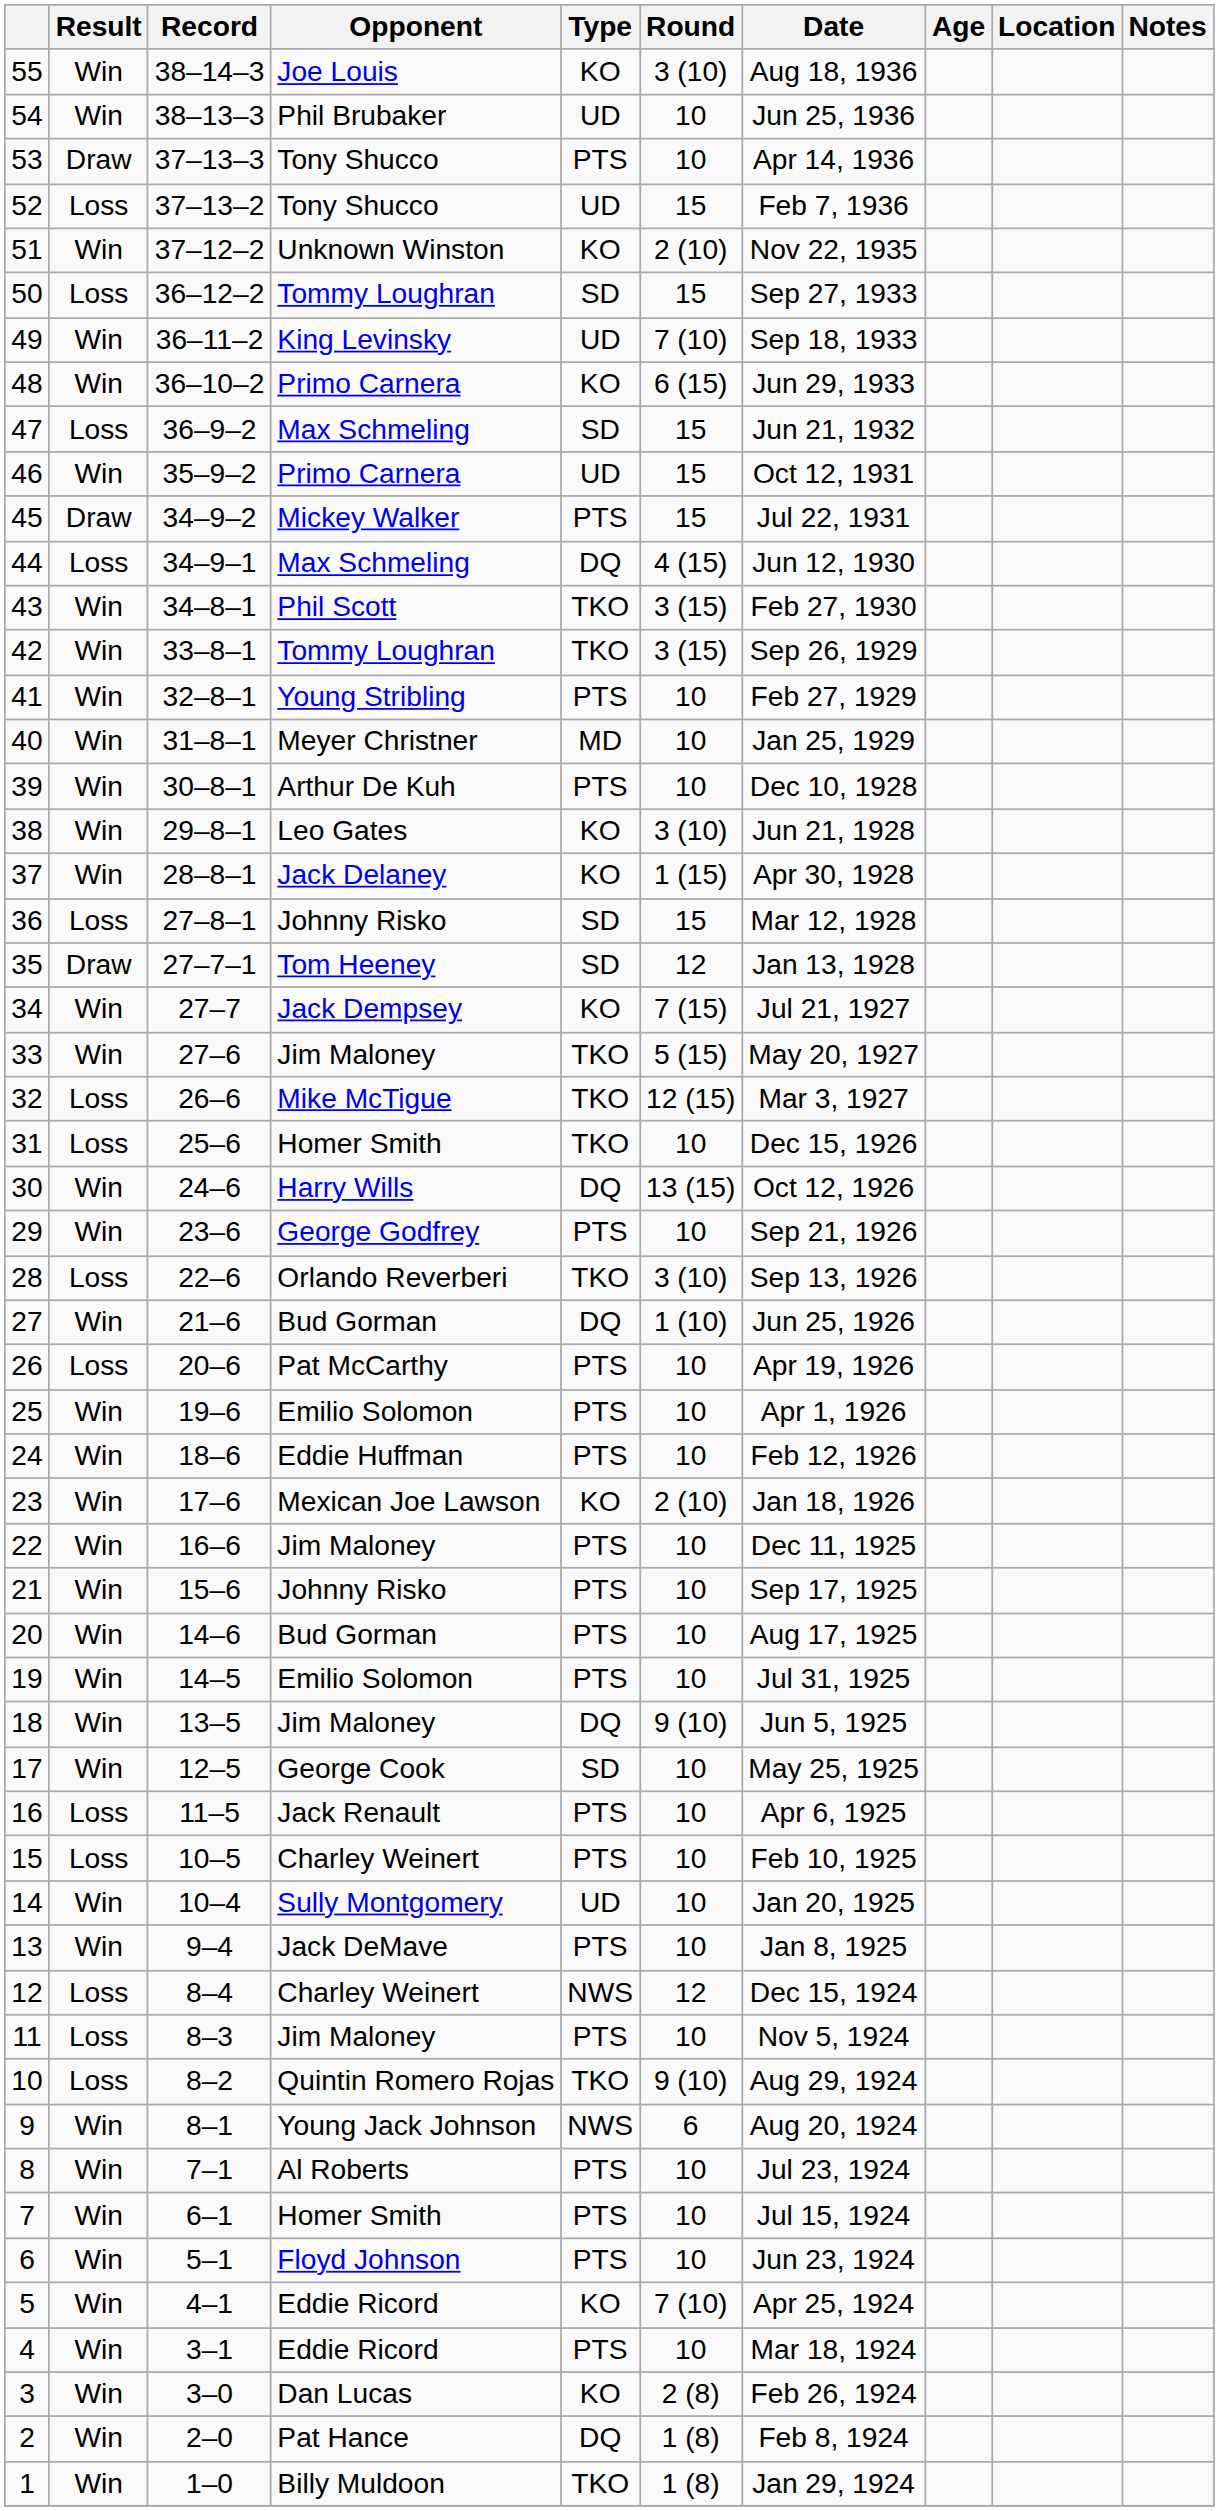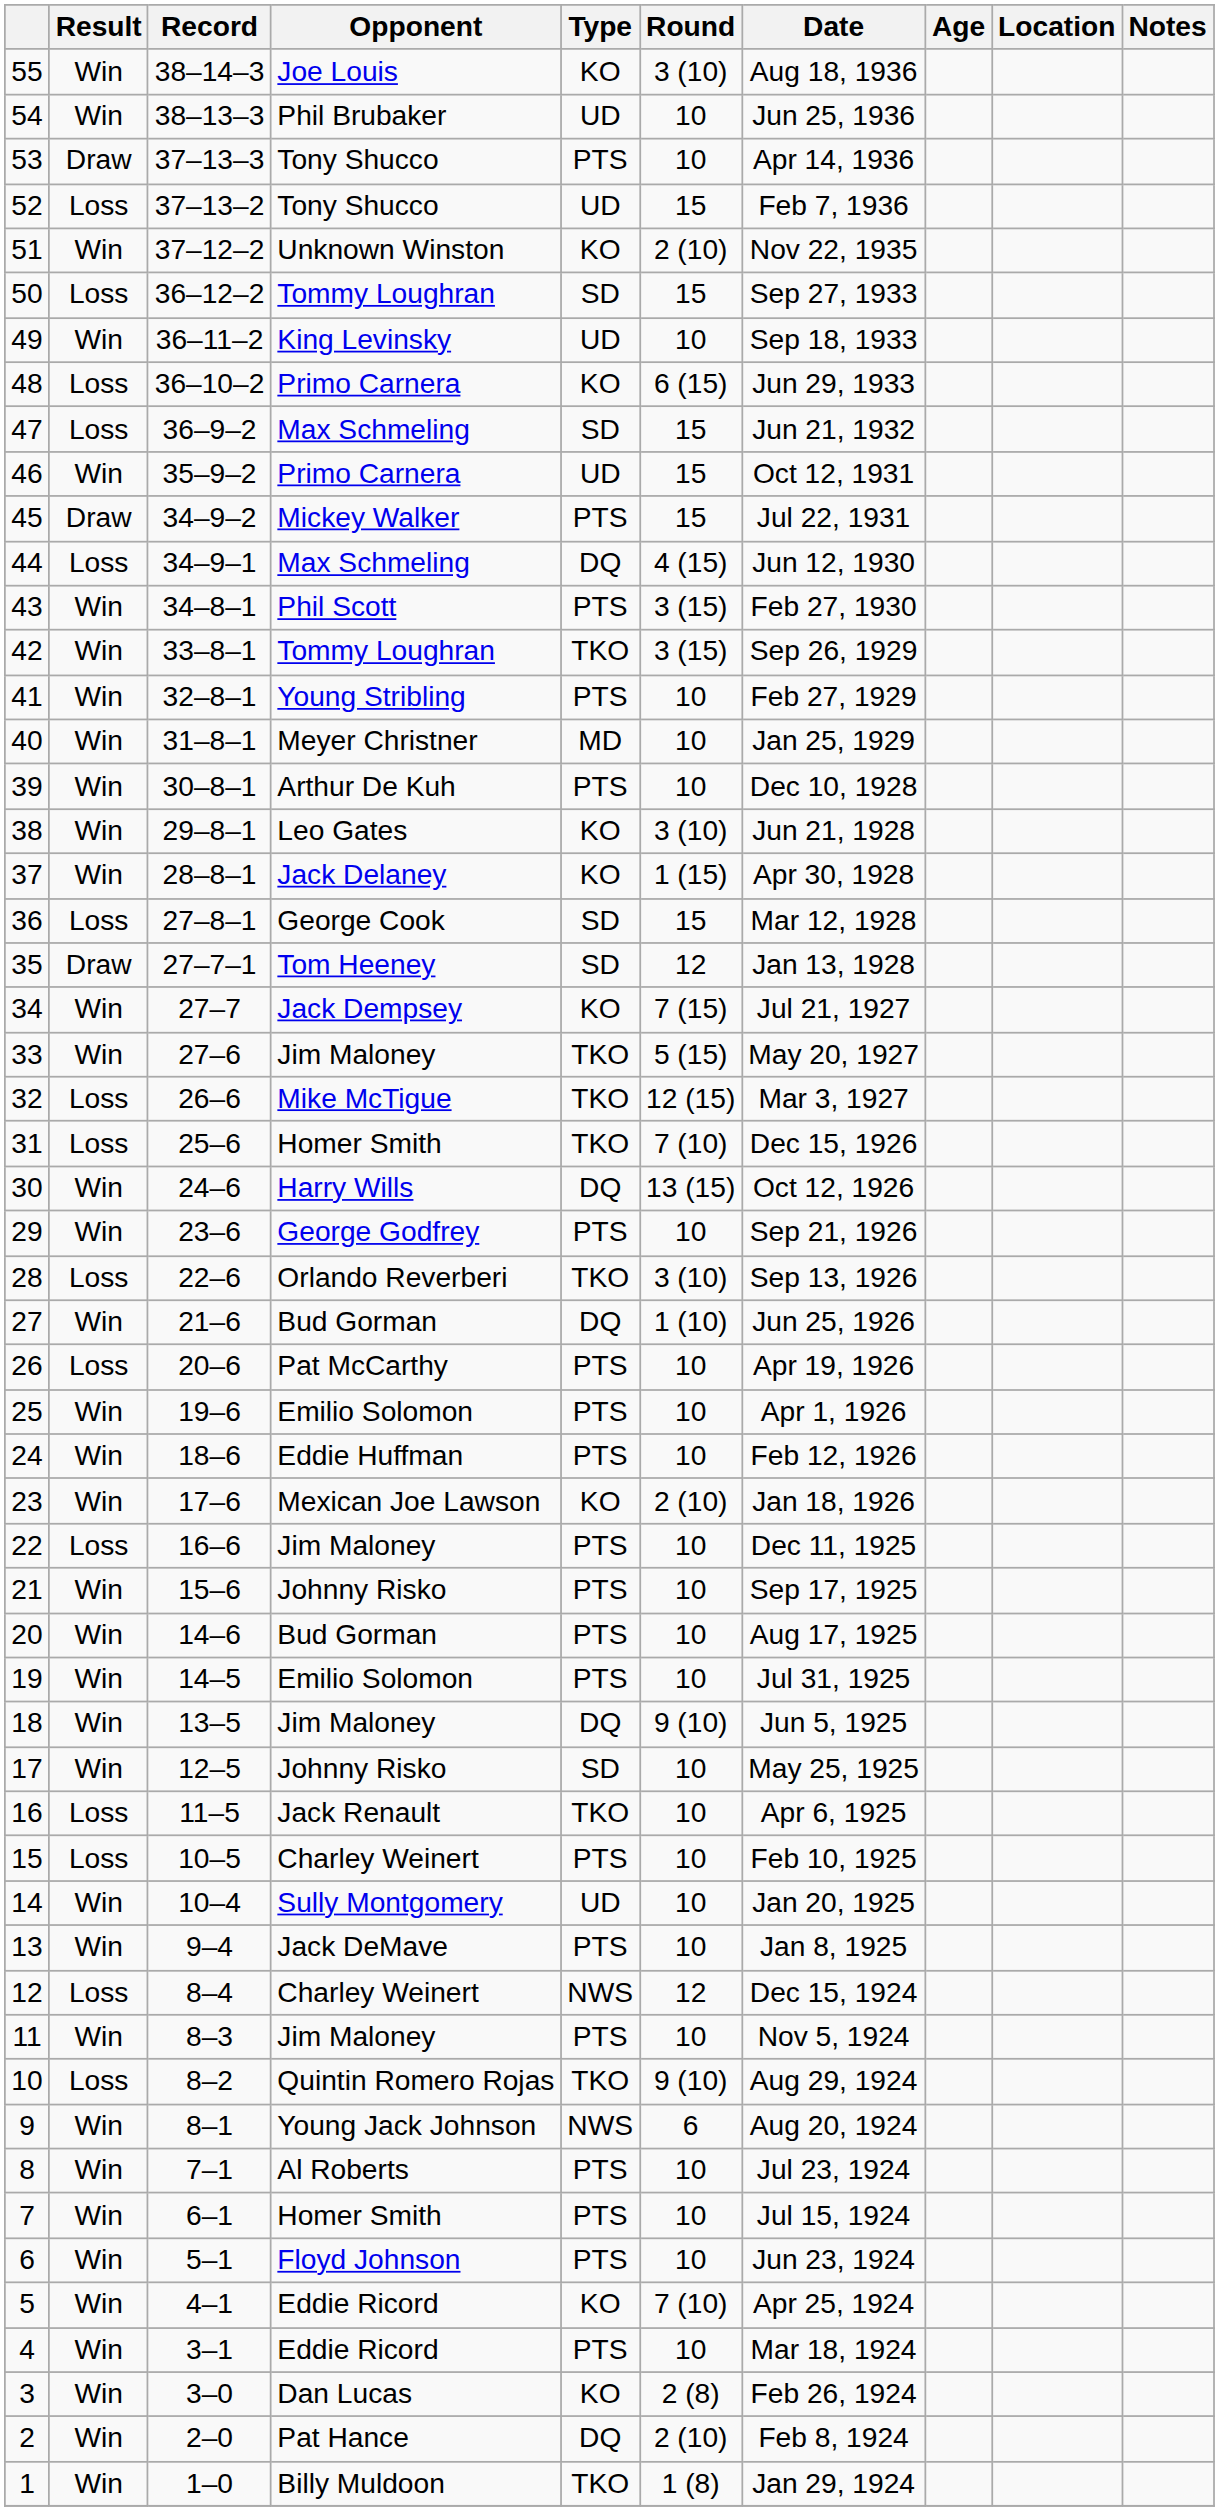49 | Round: 7 (10) -> 10
48 | Result: Win -> Loss
43 | Type: TKO -> PTS
36 | Opponent: Johnny Risko -> George Cook
31 | Round: 10 -> 7 (10)
22 | Result: Win -> Loss
17 | Opponent: George Cook -> Johnny Risko
16 | Type: PTS -> TKO
11 | Result: Loss -> Win
2 | Round: 1 (8) -> 2 (10)
